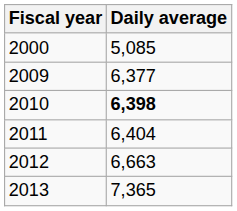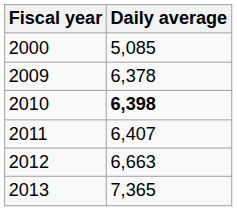2009 | Daily average: 6,377 -> 6,378
2011 | Daily average: 6,404 -> 6,407
